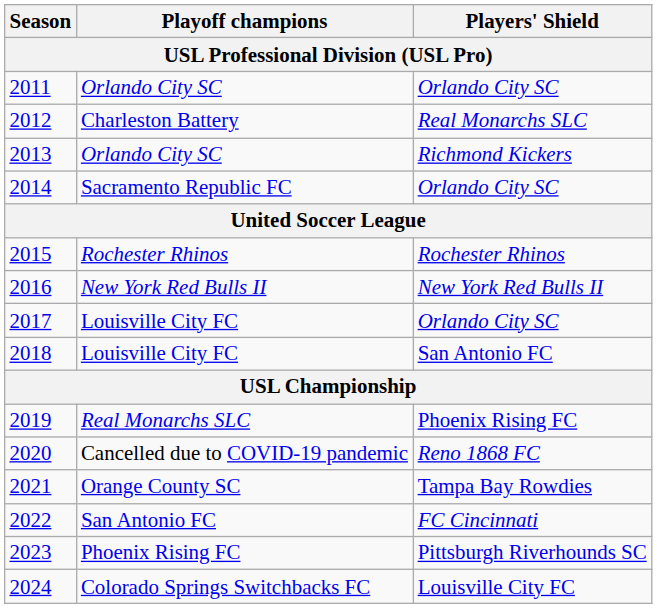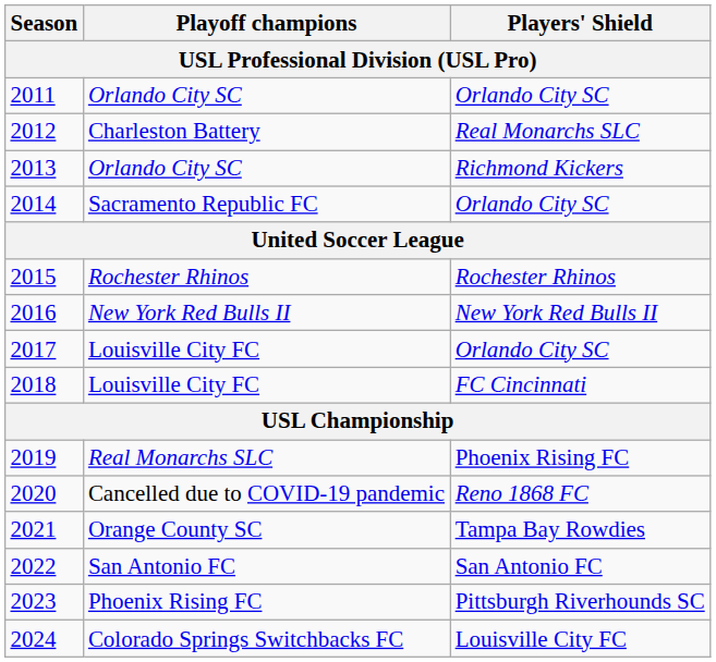2018 | Players' Shield: San Antonio FC -> FC Cincinnati
2022 | Players' Shield: FC Cincinnati -> San Antonio FC
